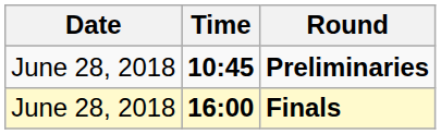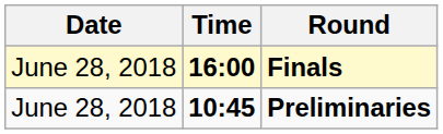rows swapped: Preliminaries <-> Finals
